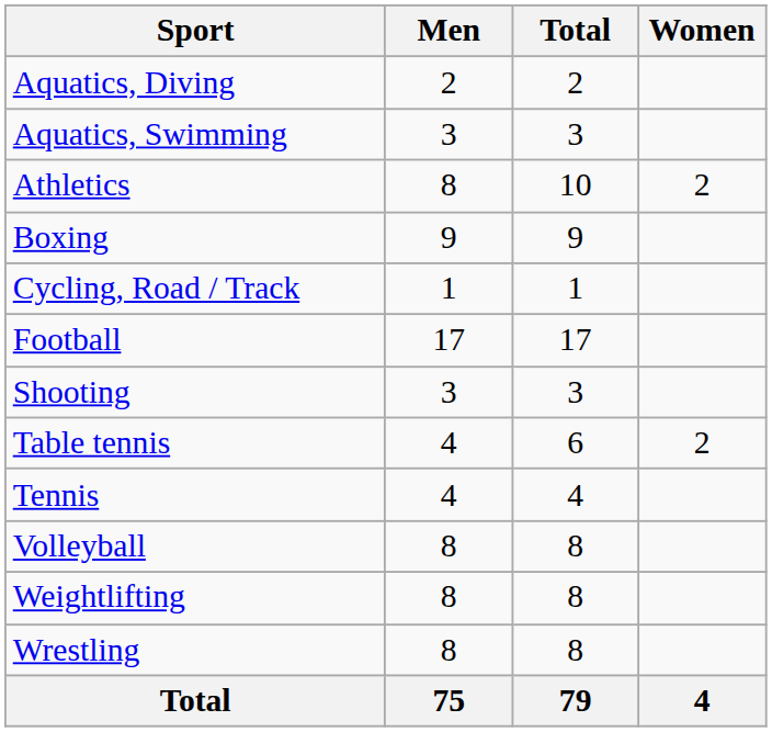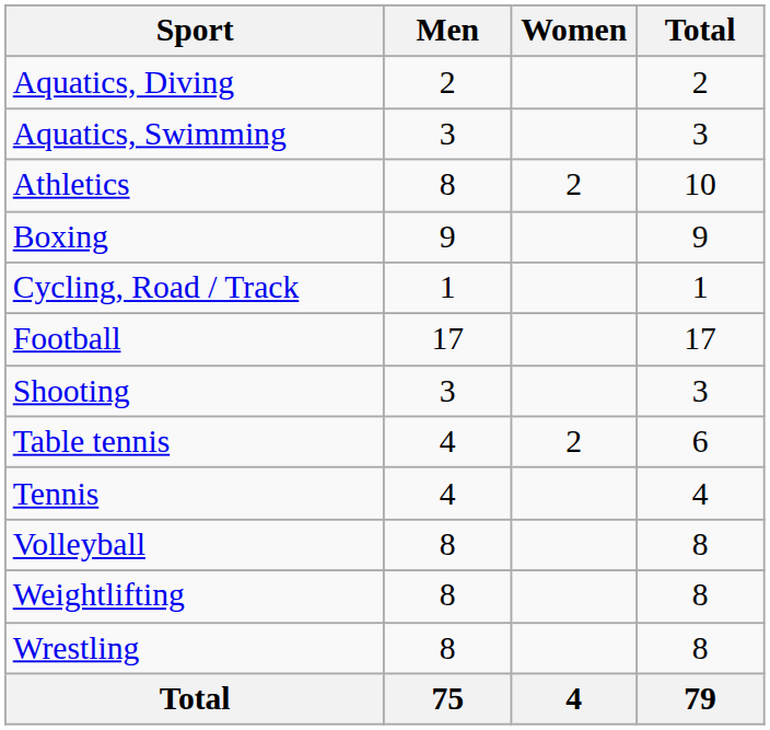columns swapped: Women <-> Total
